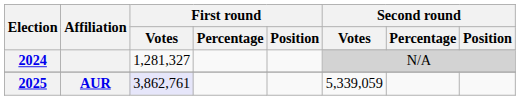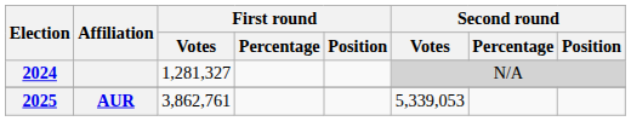AUR | First round / Votes: lavender background -> no background
AUR | Second round / Votes: 5,339,059 -> 5,339,053
